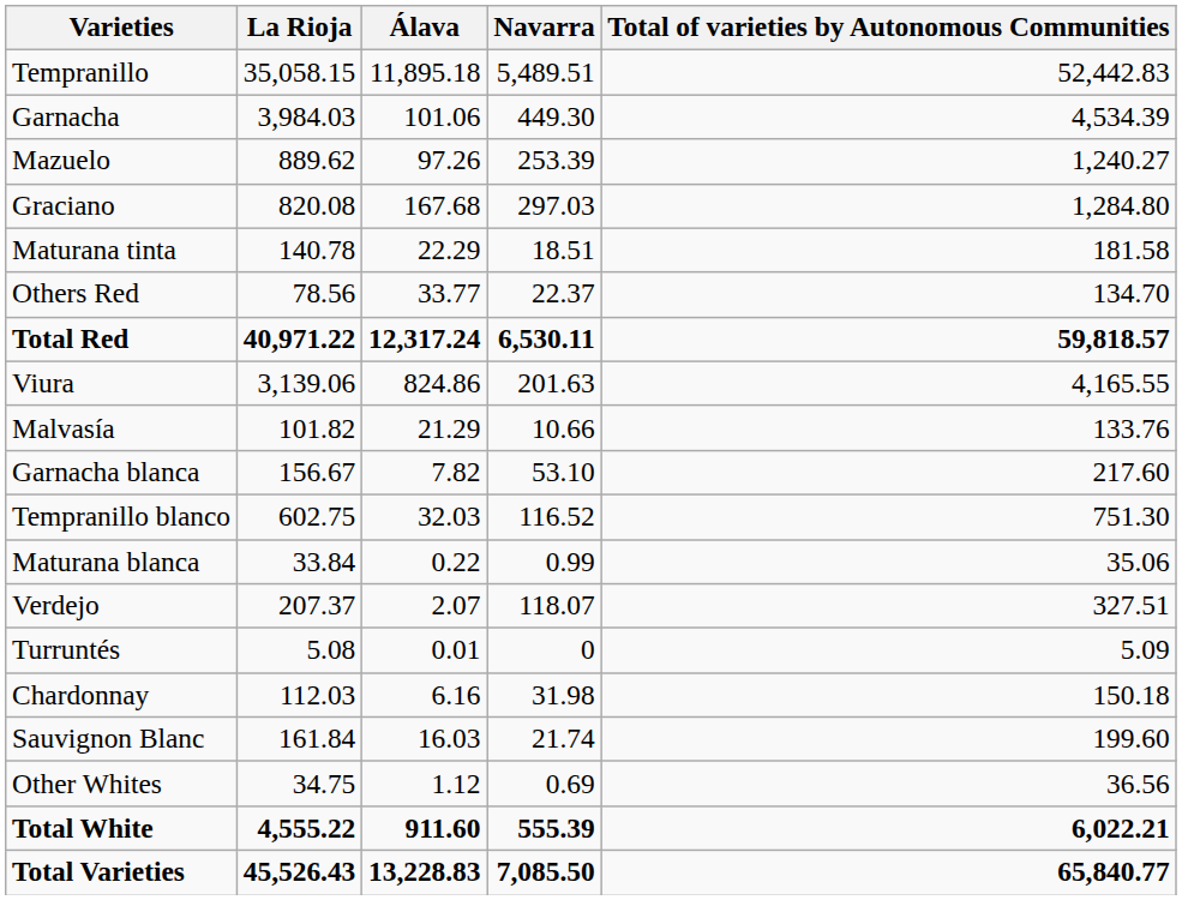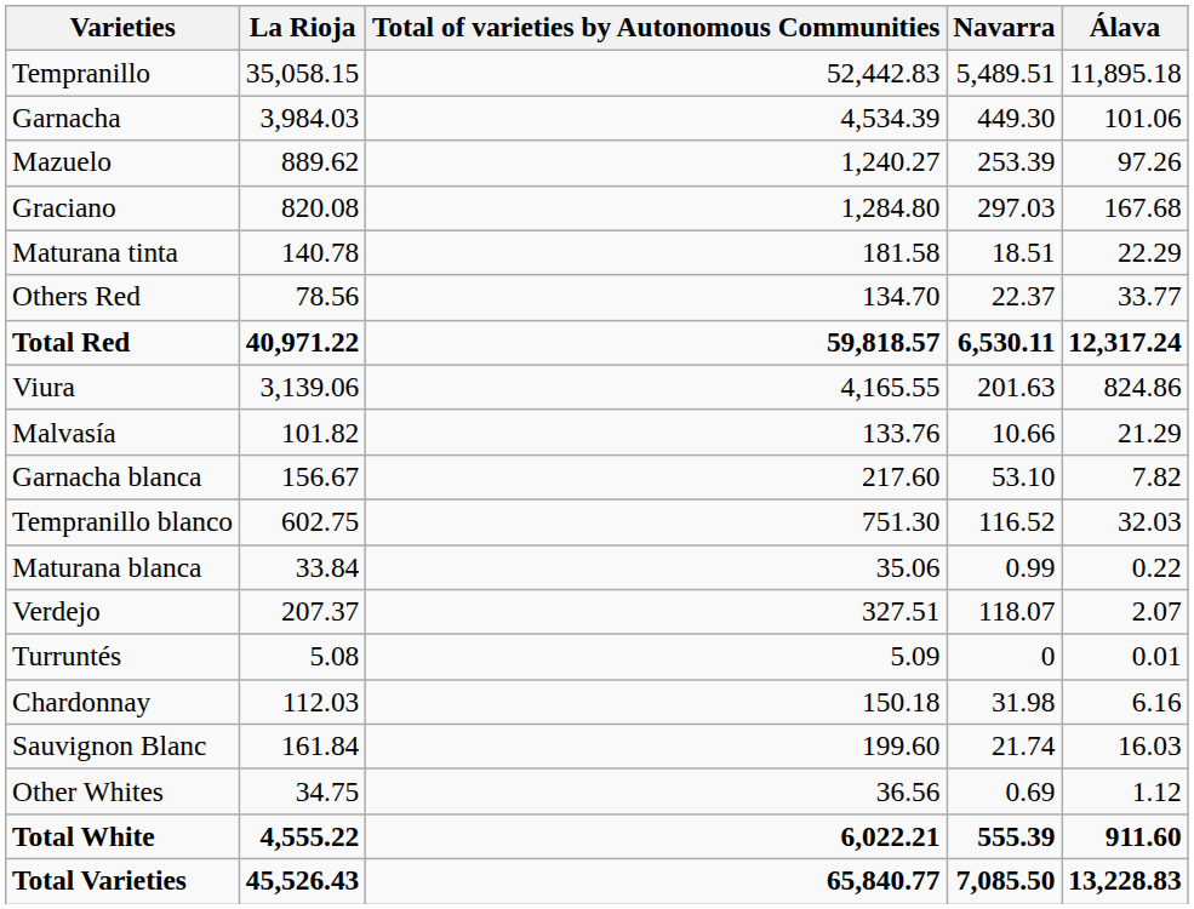columns swapped: Álava <-> Total of varieties by Autonomous Communities
